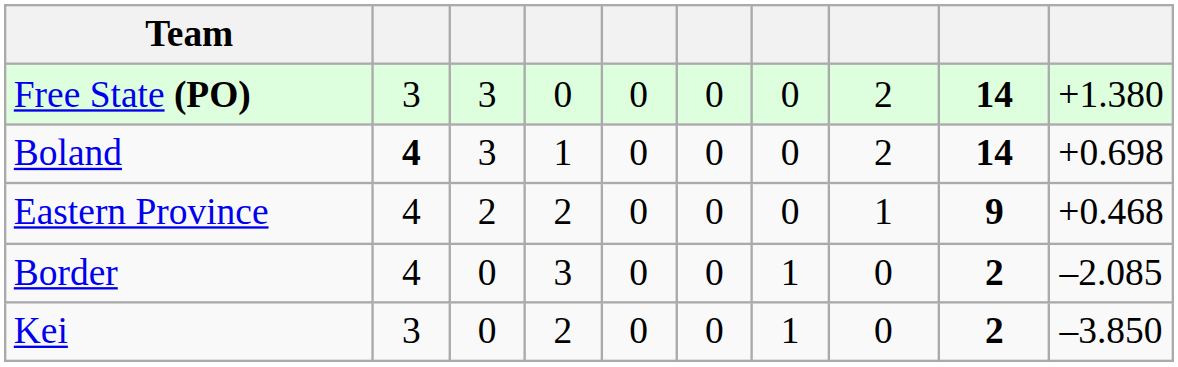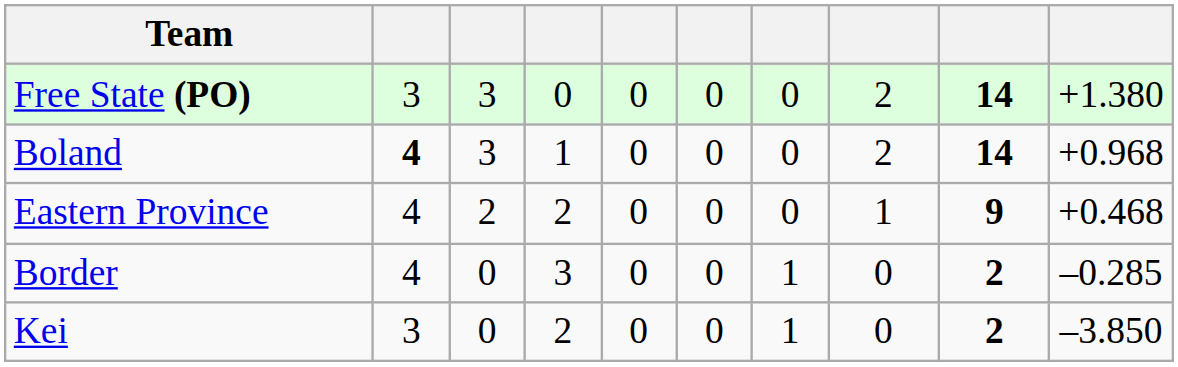Boland | column 10: +0.698 -> +0.968
Border | column 10: –2.085 -> –0.285
